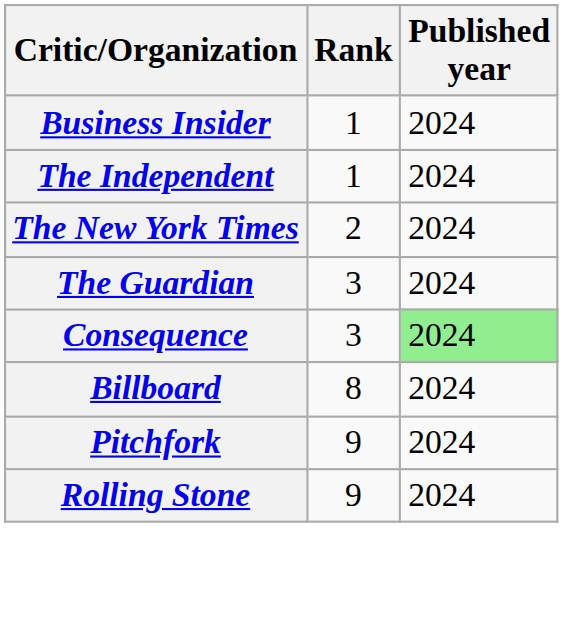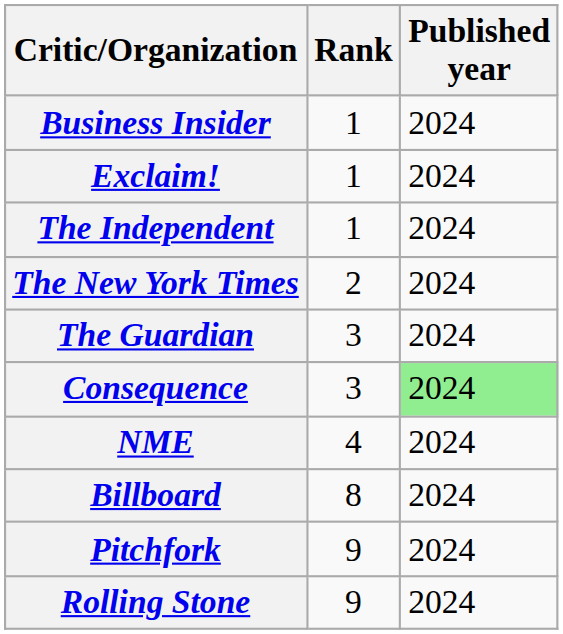+ row: Exclaim! | 1 | 2024
+ row: NME | 4 | 2024
